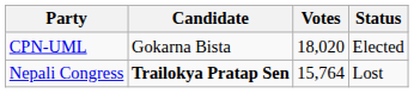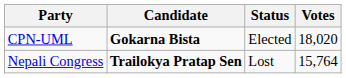columns swapped: Votes <-> Status
CPN-UML | Candidate: normal -> bold
